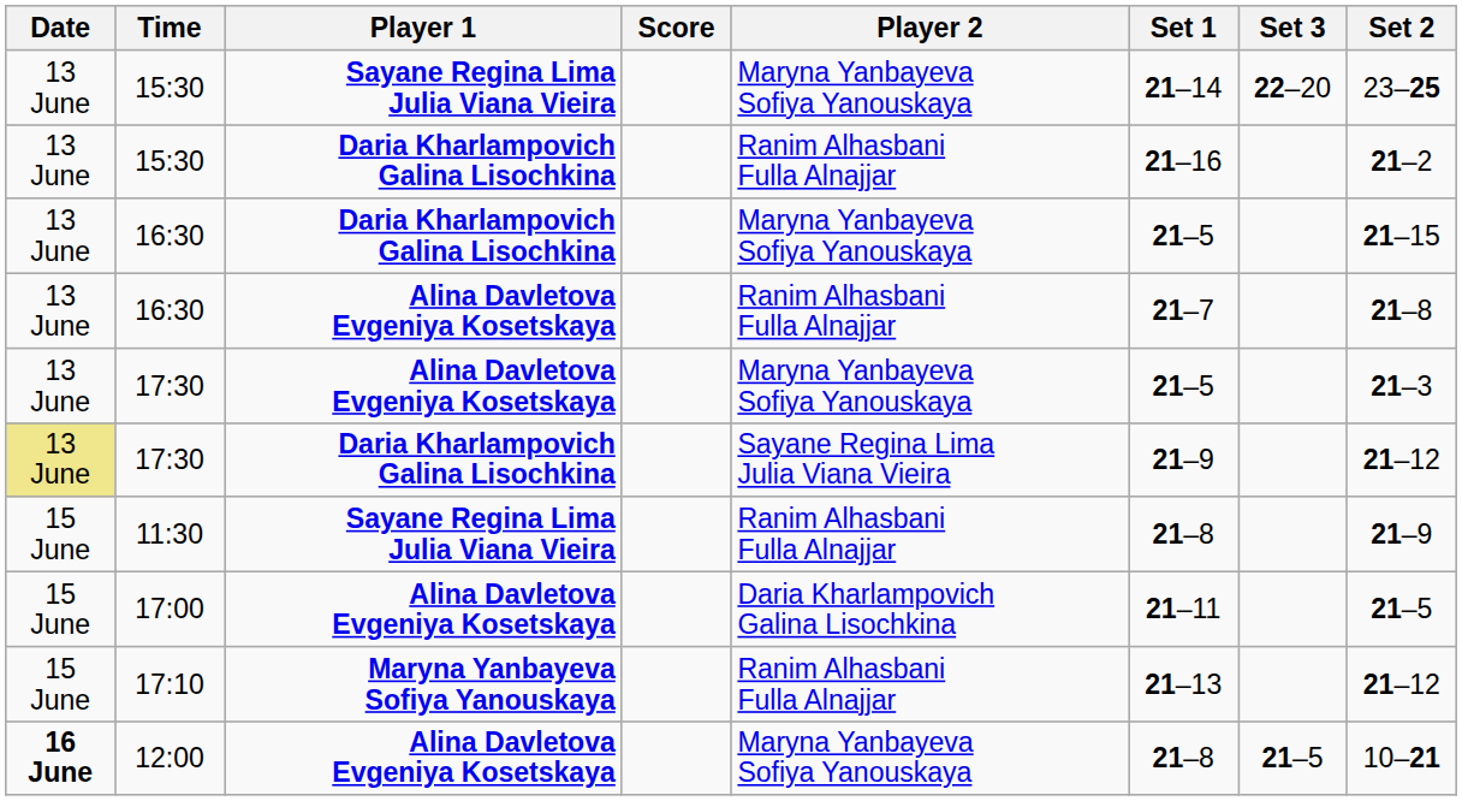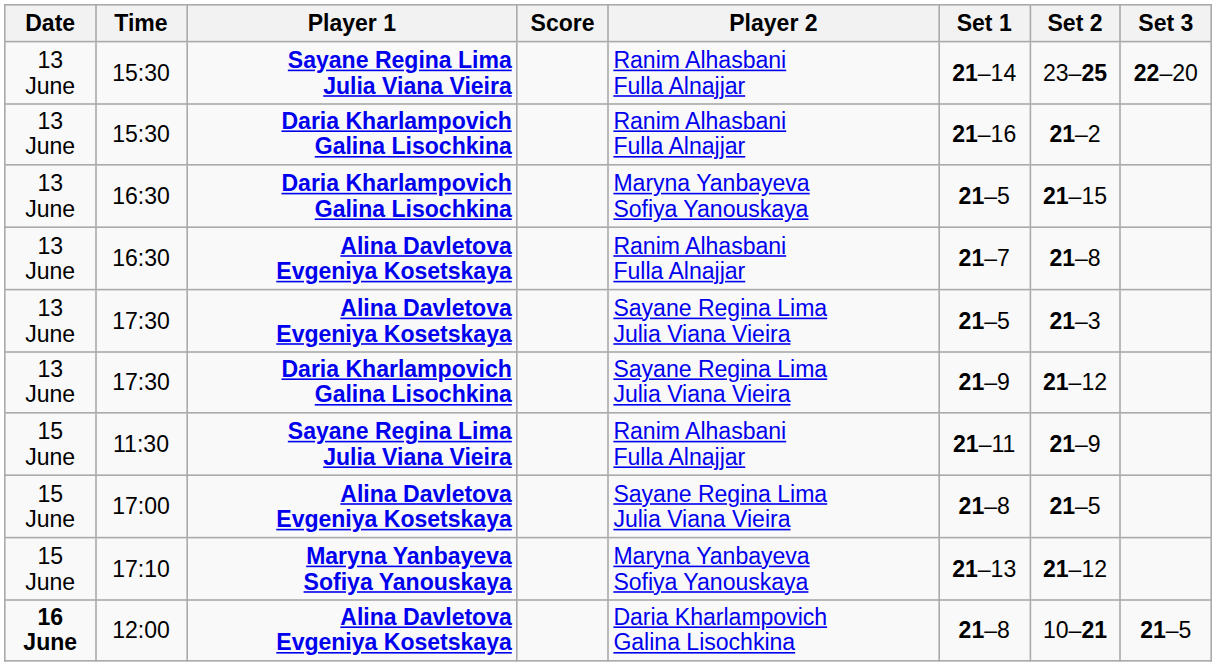columns swapped: Set 2 <-> Set 3
15:30 / Sayane Regina Lima Julia Viana Vieira | Player 2: Maryna Yanbayeva Sofiya Yanouskaya -> Ranim Alhasbani Fulla Alnajjar
17:30 / Alina Davletova Evgeniya Kosetskaya | Player 2: Maryna Yanbayeva Sofiya Yanouskaya -> Sayane Regina Lima Julia Viana Vieira
17:30 / Daria Kharlampovich Galina Lisochkina | Date: khaki background -> no background
11:30 | Set 1: 21–8 -> 21–11
17:00 | Player 2: Daria Kharlampovich Galina Lisochkina -> Sayane Regina Lima Julia Viana Vieira
17:00 | Set 1: 21–11 -> 21–8
17:10 | Player 2: Ranim Alhasbani Fulla Alnajjar -> Maryna Yanbayeva Sofiya Yanouskaya
12:00 | Player 2: Maryna Yanbayeva Sofiya Yanouskaya -> Daria Kharlampovich Galina Lisochkina
